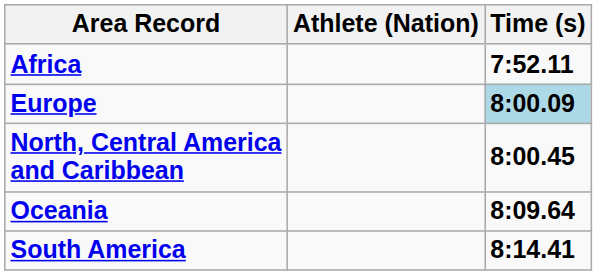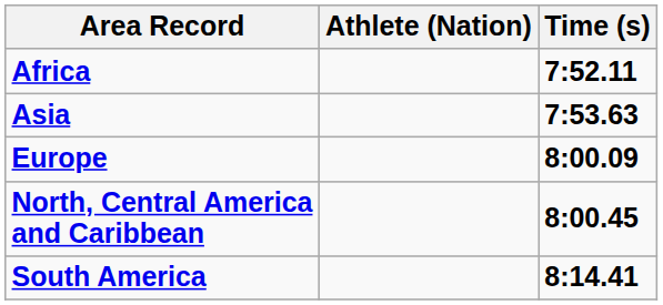+ row: Asia | 7:53.63
Europe | Time (s): lightblue background -> no background
- row: Oceania | 8:09.64
